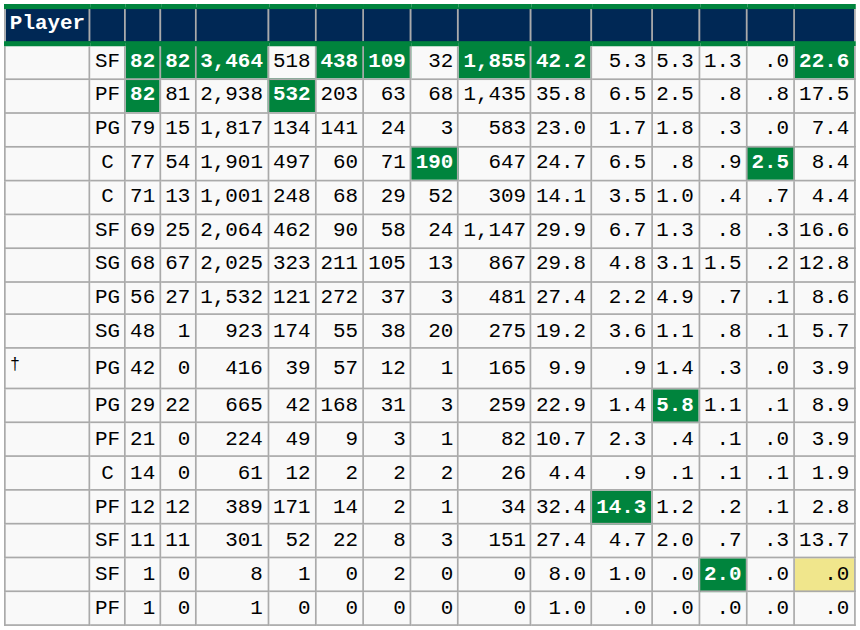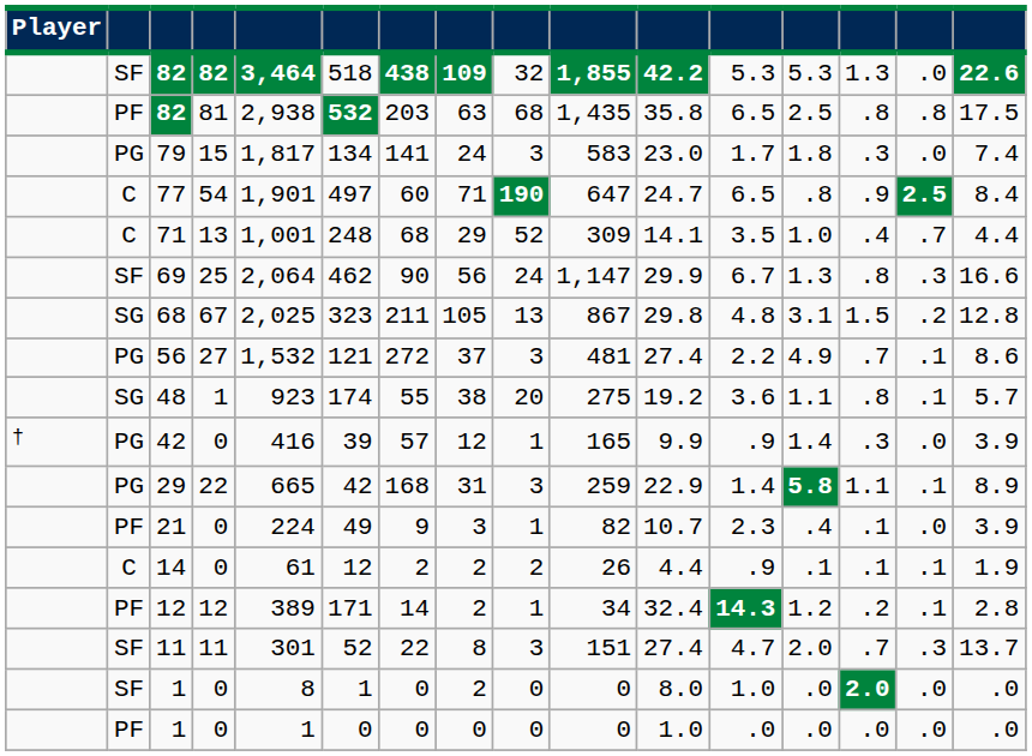69 | column 8: 58 -> 56
SF / 1 | column 16: khaki background -> no background
